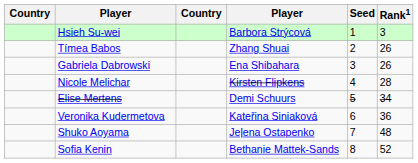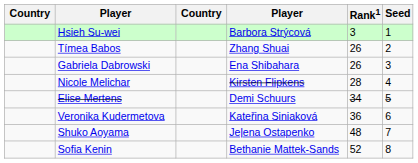columns swapped: Rank1 <-> Seed
